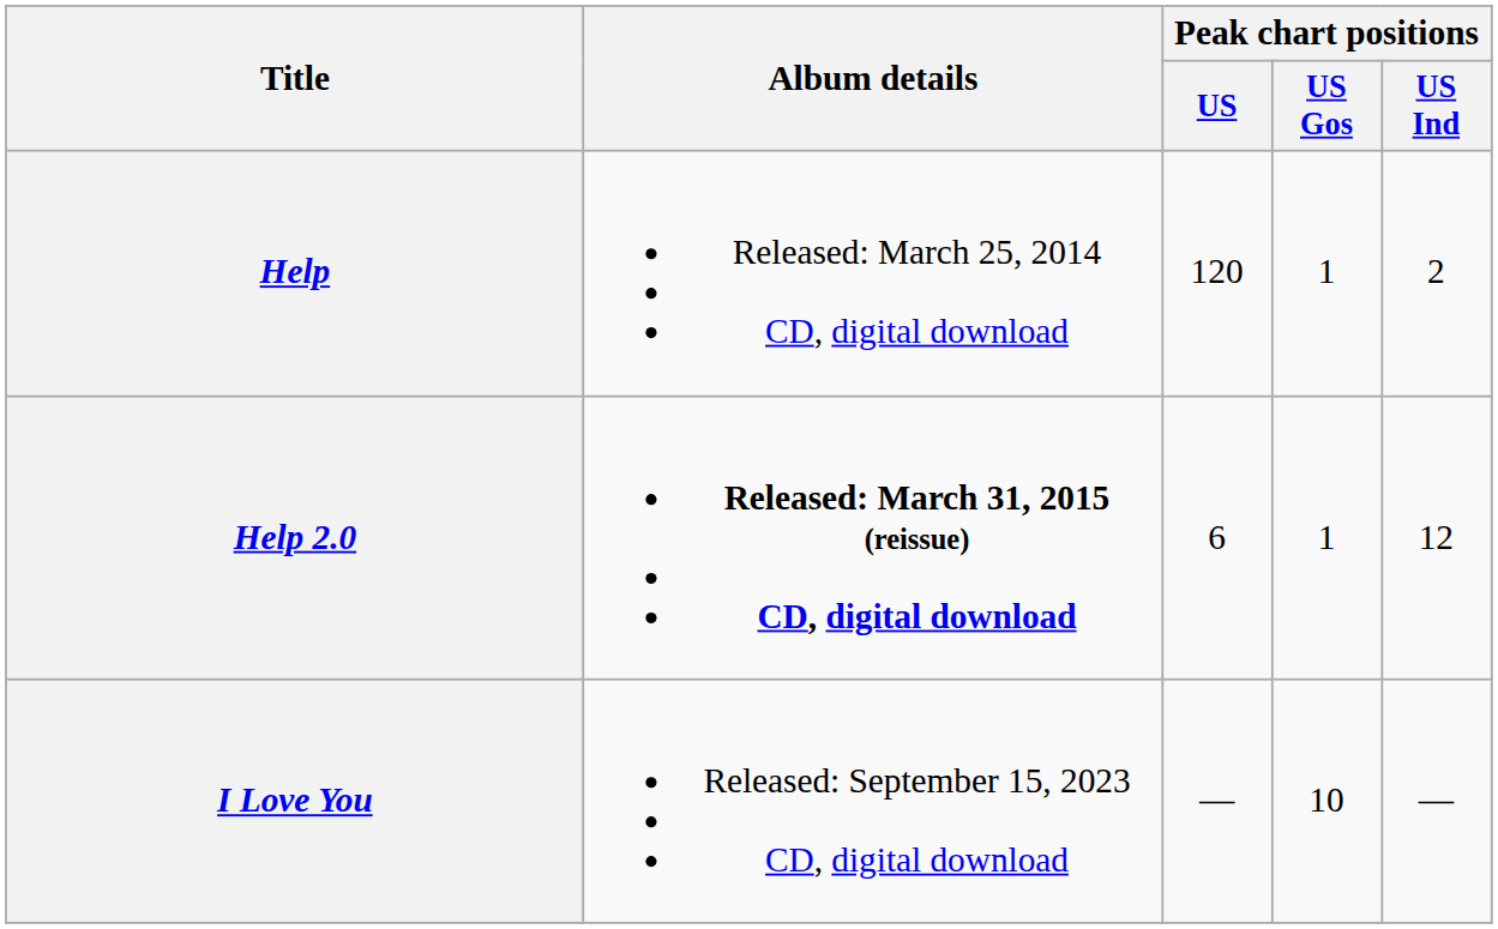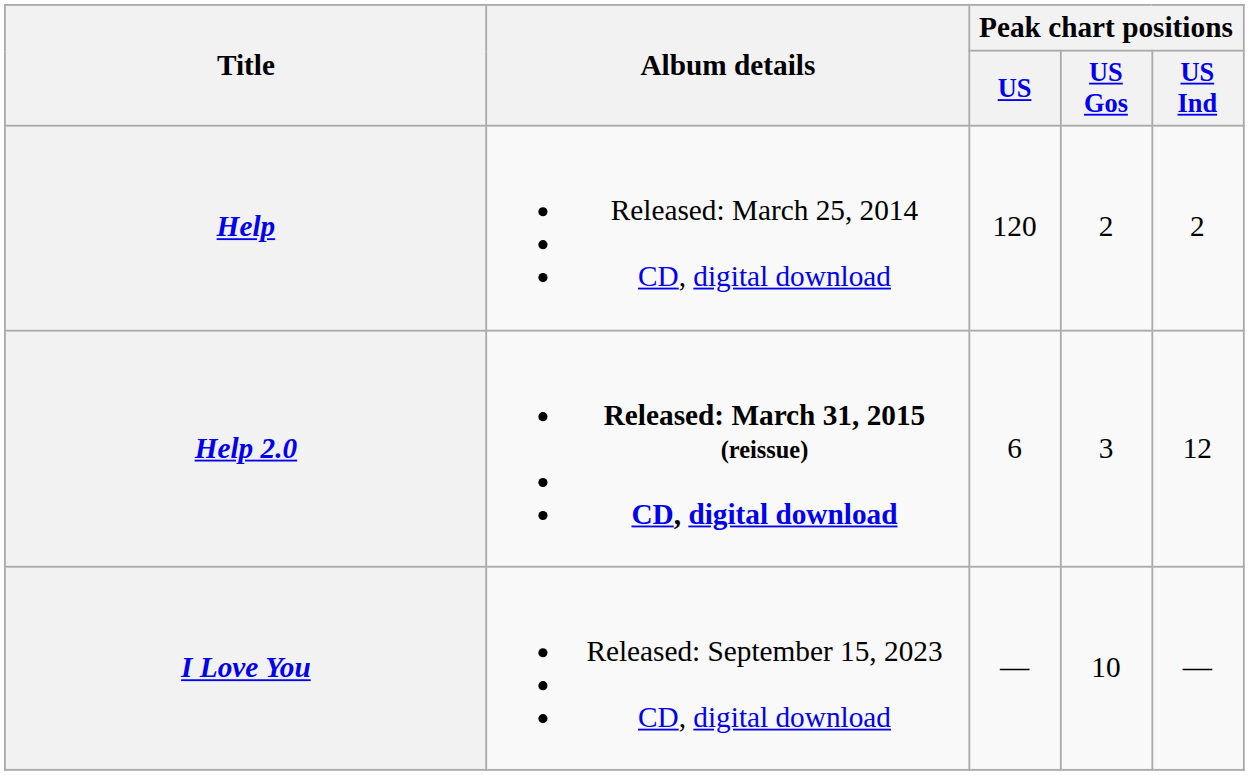Help | Peak chart positions / US Gos: 1 -> 2
Help 2.0 | Peak chart positions / US Gos: 1 -> 3
